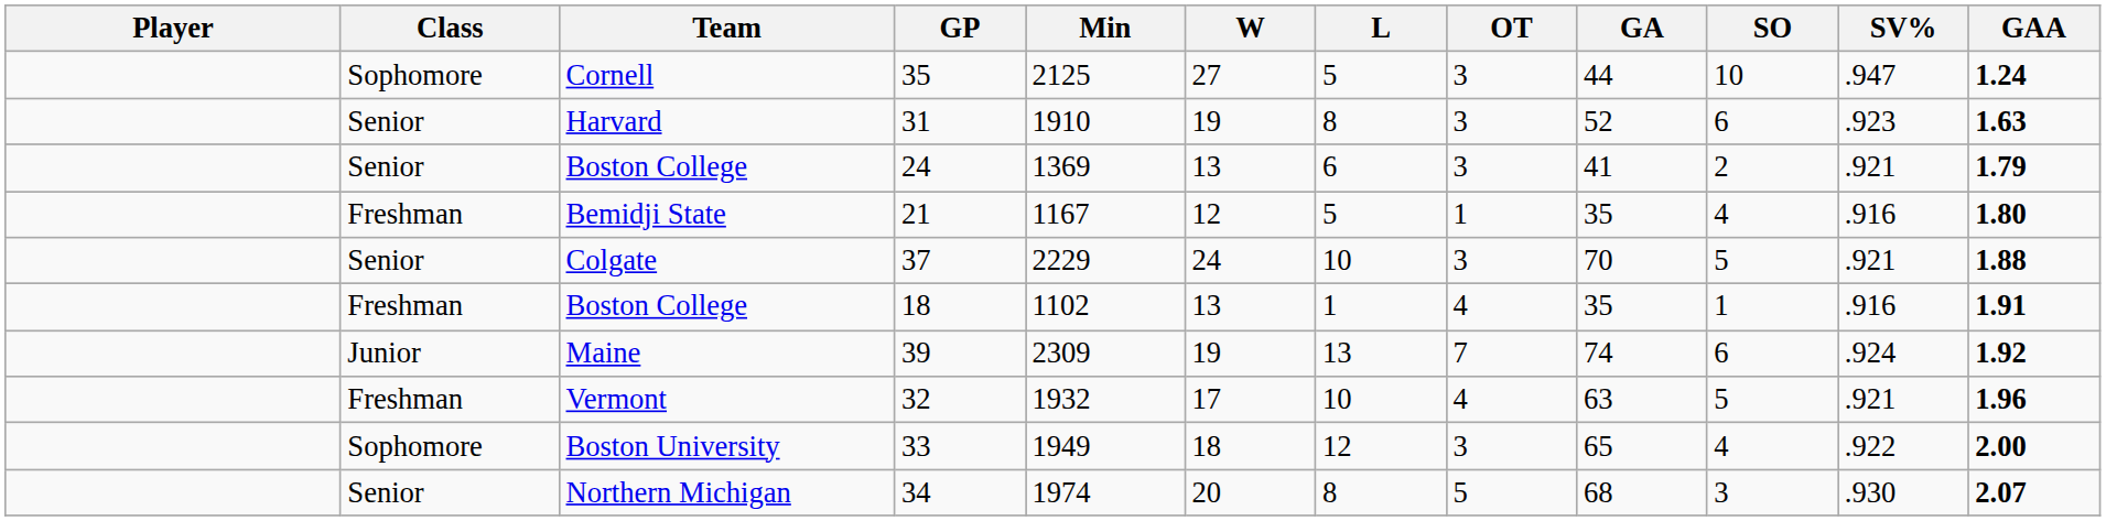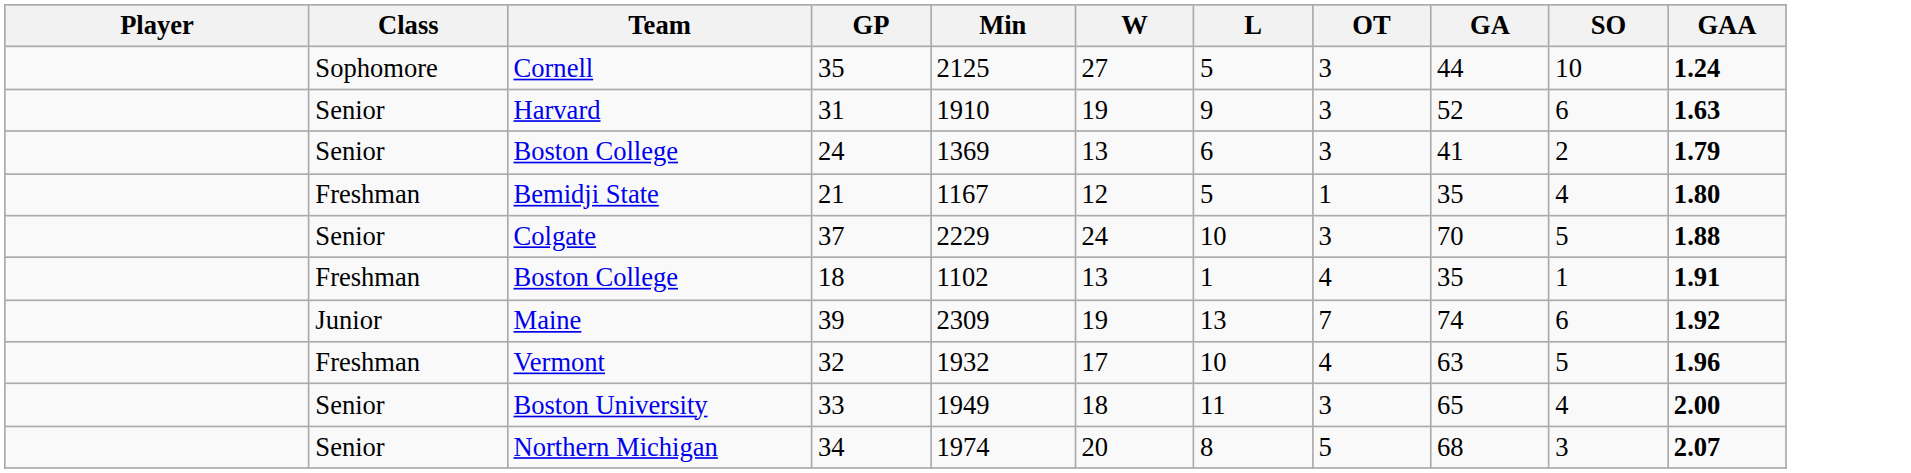- column: SV% | .947 | .923 | .921 | .916 | .921 | .916 | .924 | .921 | .922 | .930
Harvard | L: 8 -> 9
Boston University | Class: Sophomore -> Senior
Boston University | L: 12 -> 11
